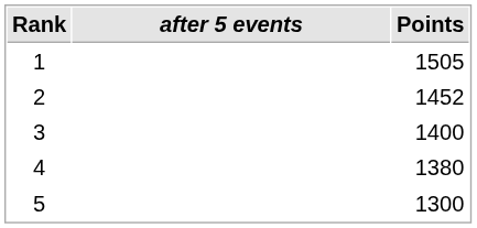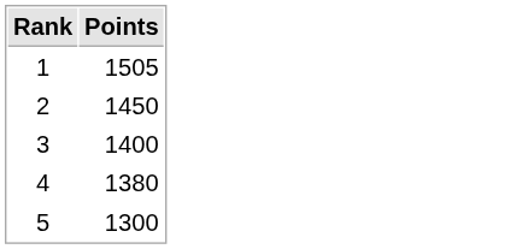- column: after 5 events
2 | Points: 1452 -> 1450
